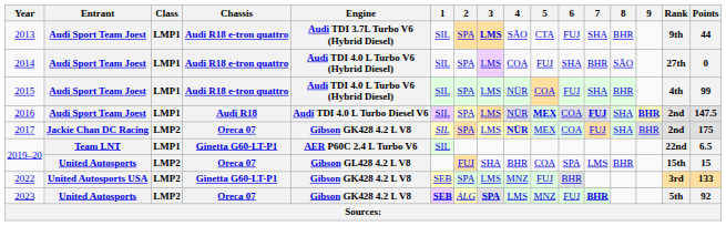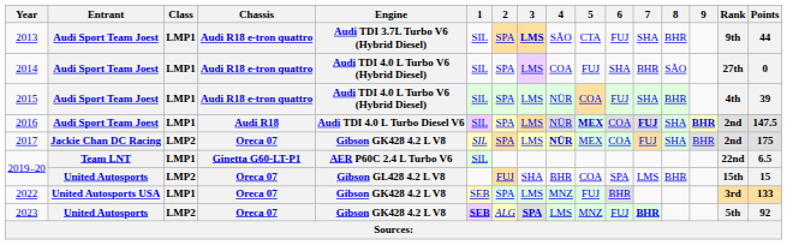2015 | Points: 99 -> 39
2022 | Class: LMP2 -> LMP1
2022 | Chassis: Ginetta G60-LT-P1 -> Oreca 07
